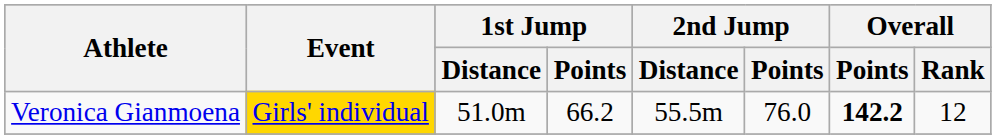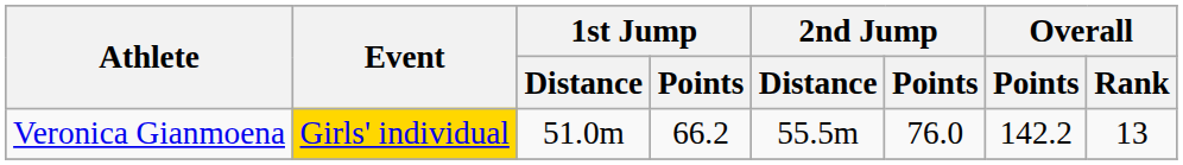Veronica Gianmoena | Overall / Points: bold -> normal
Veronica Gianmoena | Overall / Rank: 12 -> 13
